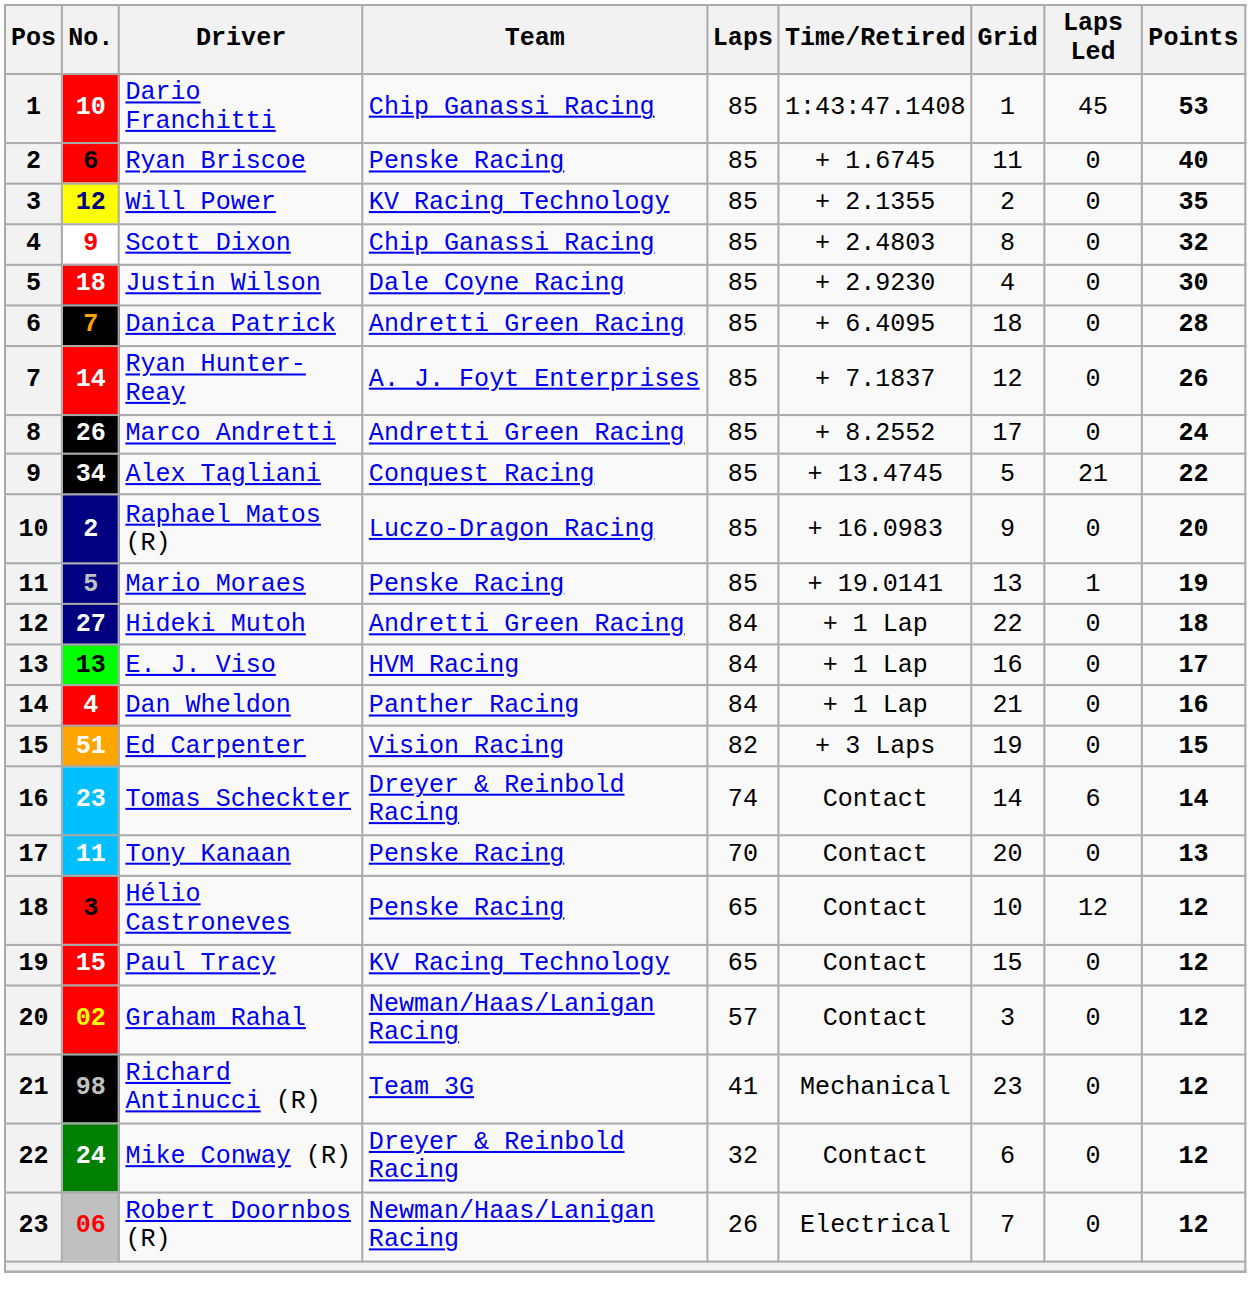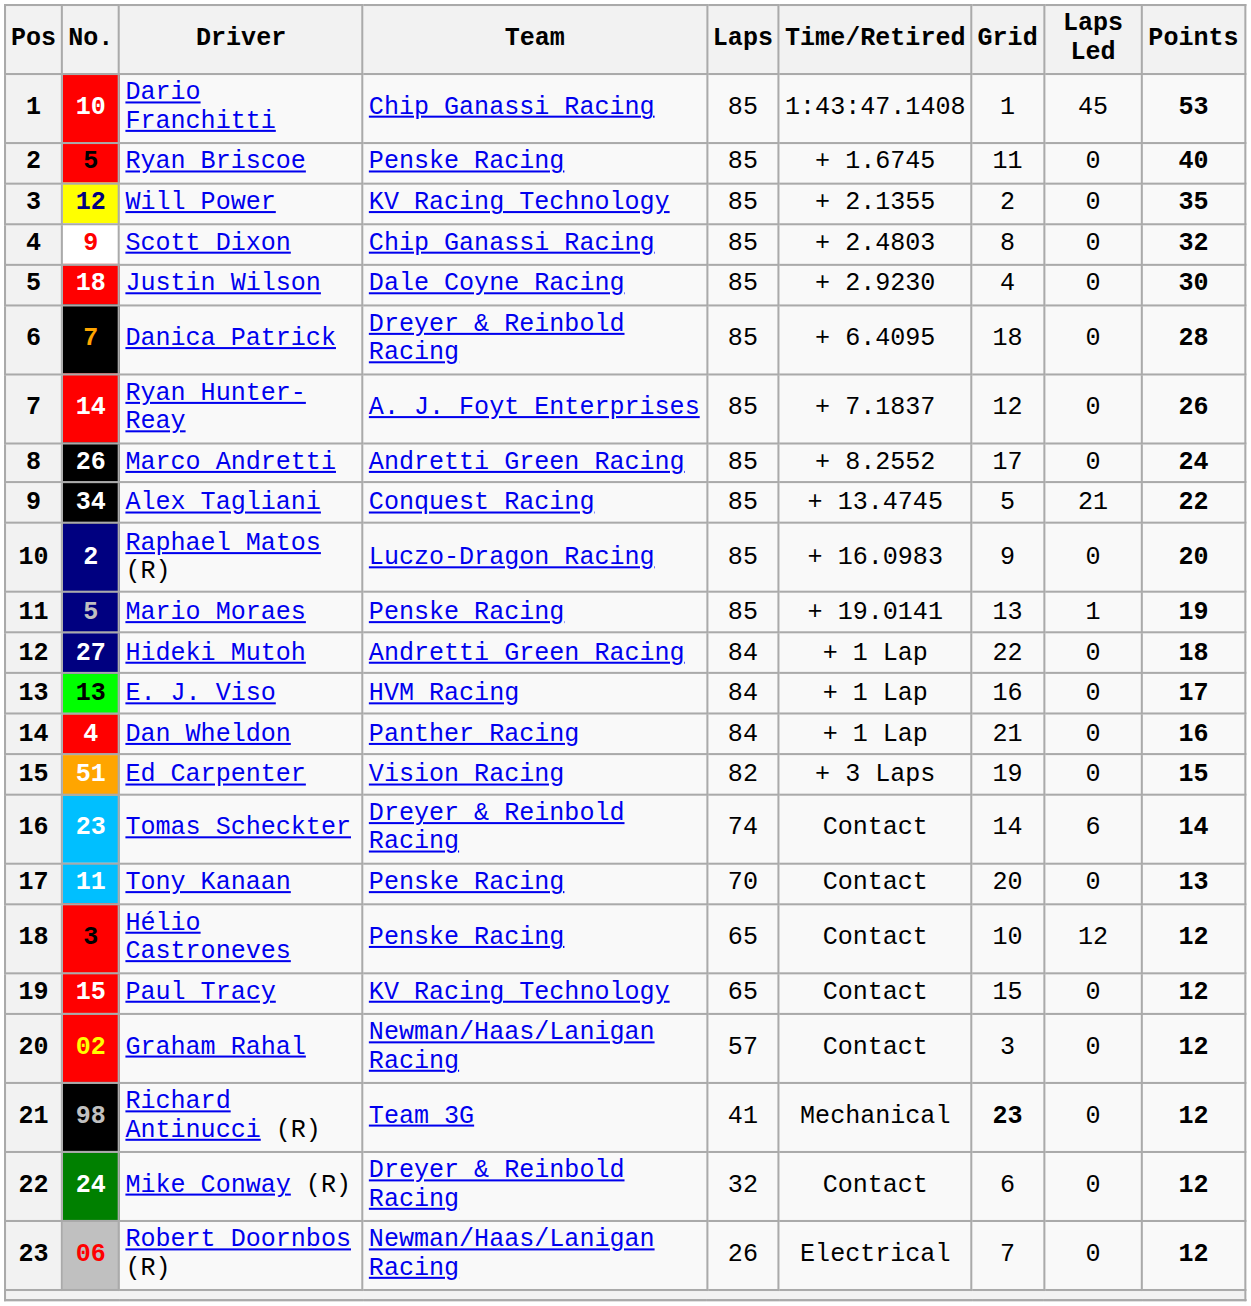Ryan Briscoe | No.: 6 -> 5
Danica Patrick | Team: Andretti Green Racing -> Dreyer & Reinbold Racing
Richard Antinucci (R) | Grid: normal -> bold
